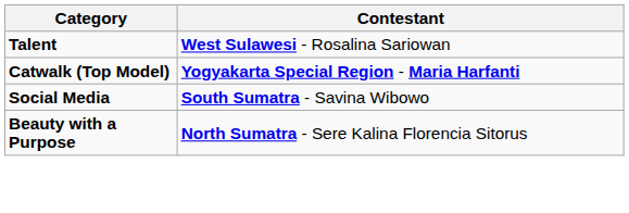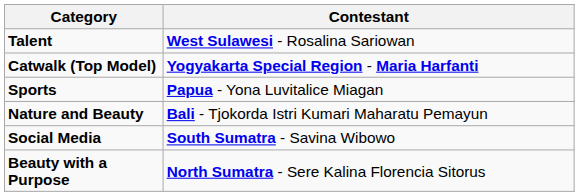+ row: Sports | Papua - Yona Luvitalice Miagan
+ row: Nature and Beauty | Bali - Tjokorda Istri Kumari Maharatu Pemayun
